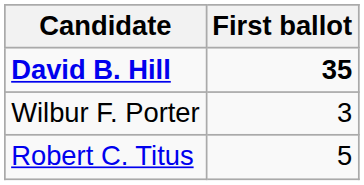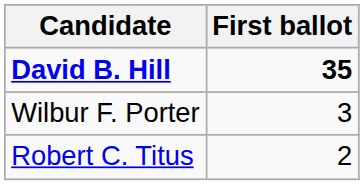Robert C. Titus | First ballot: 5 -> 2
